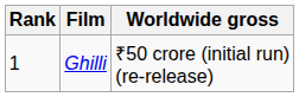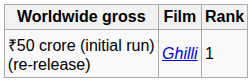columns swapped: Rank <-> Worldwide gross
